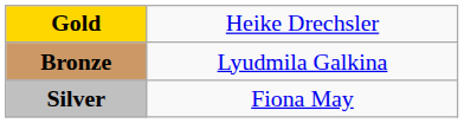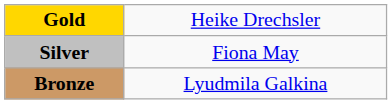rows swapped: Silver <-> Bronze
